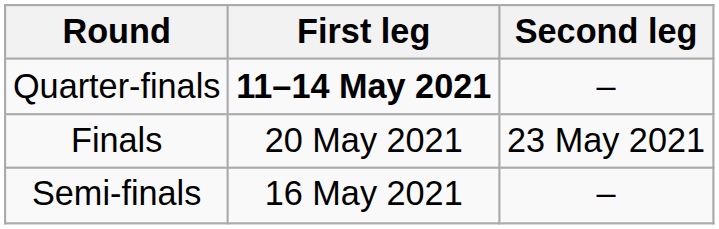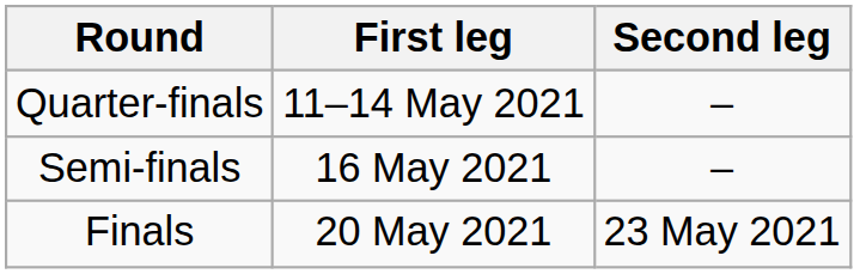Quarter-finals | First leg: bold -> normal
rows swapped: Semi-finals <-> Finals
